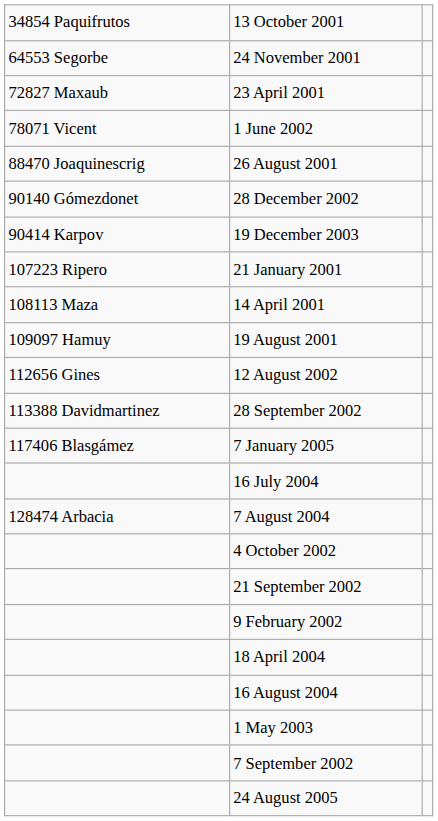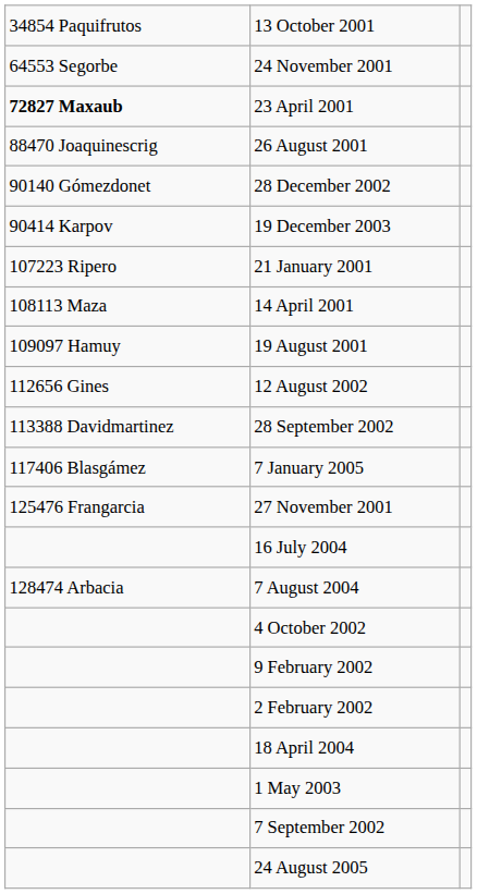23 April 2001 | column 1: normal -> bold
- row: 78071 Vicent | 1 June 2002
+ row: 125476 Frangarcia | 27 November 2001
- row: 21 September 2002
+ row: 2 February 2002
- row: 16 August 2004
